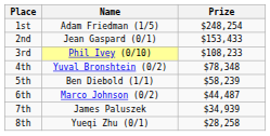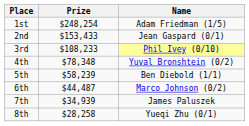columns swapped: Name <-> Prize
